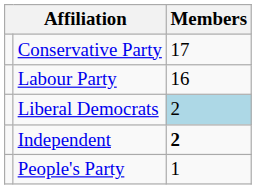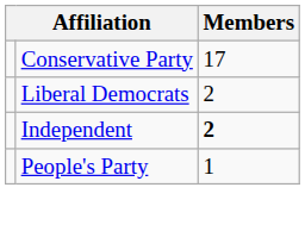- row: Labour Party | 16
Liberal Democrats | Members: lightblue background -> no background
